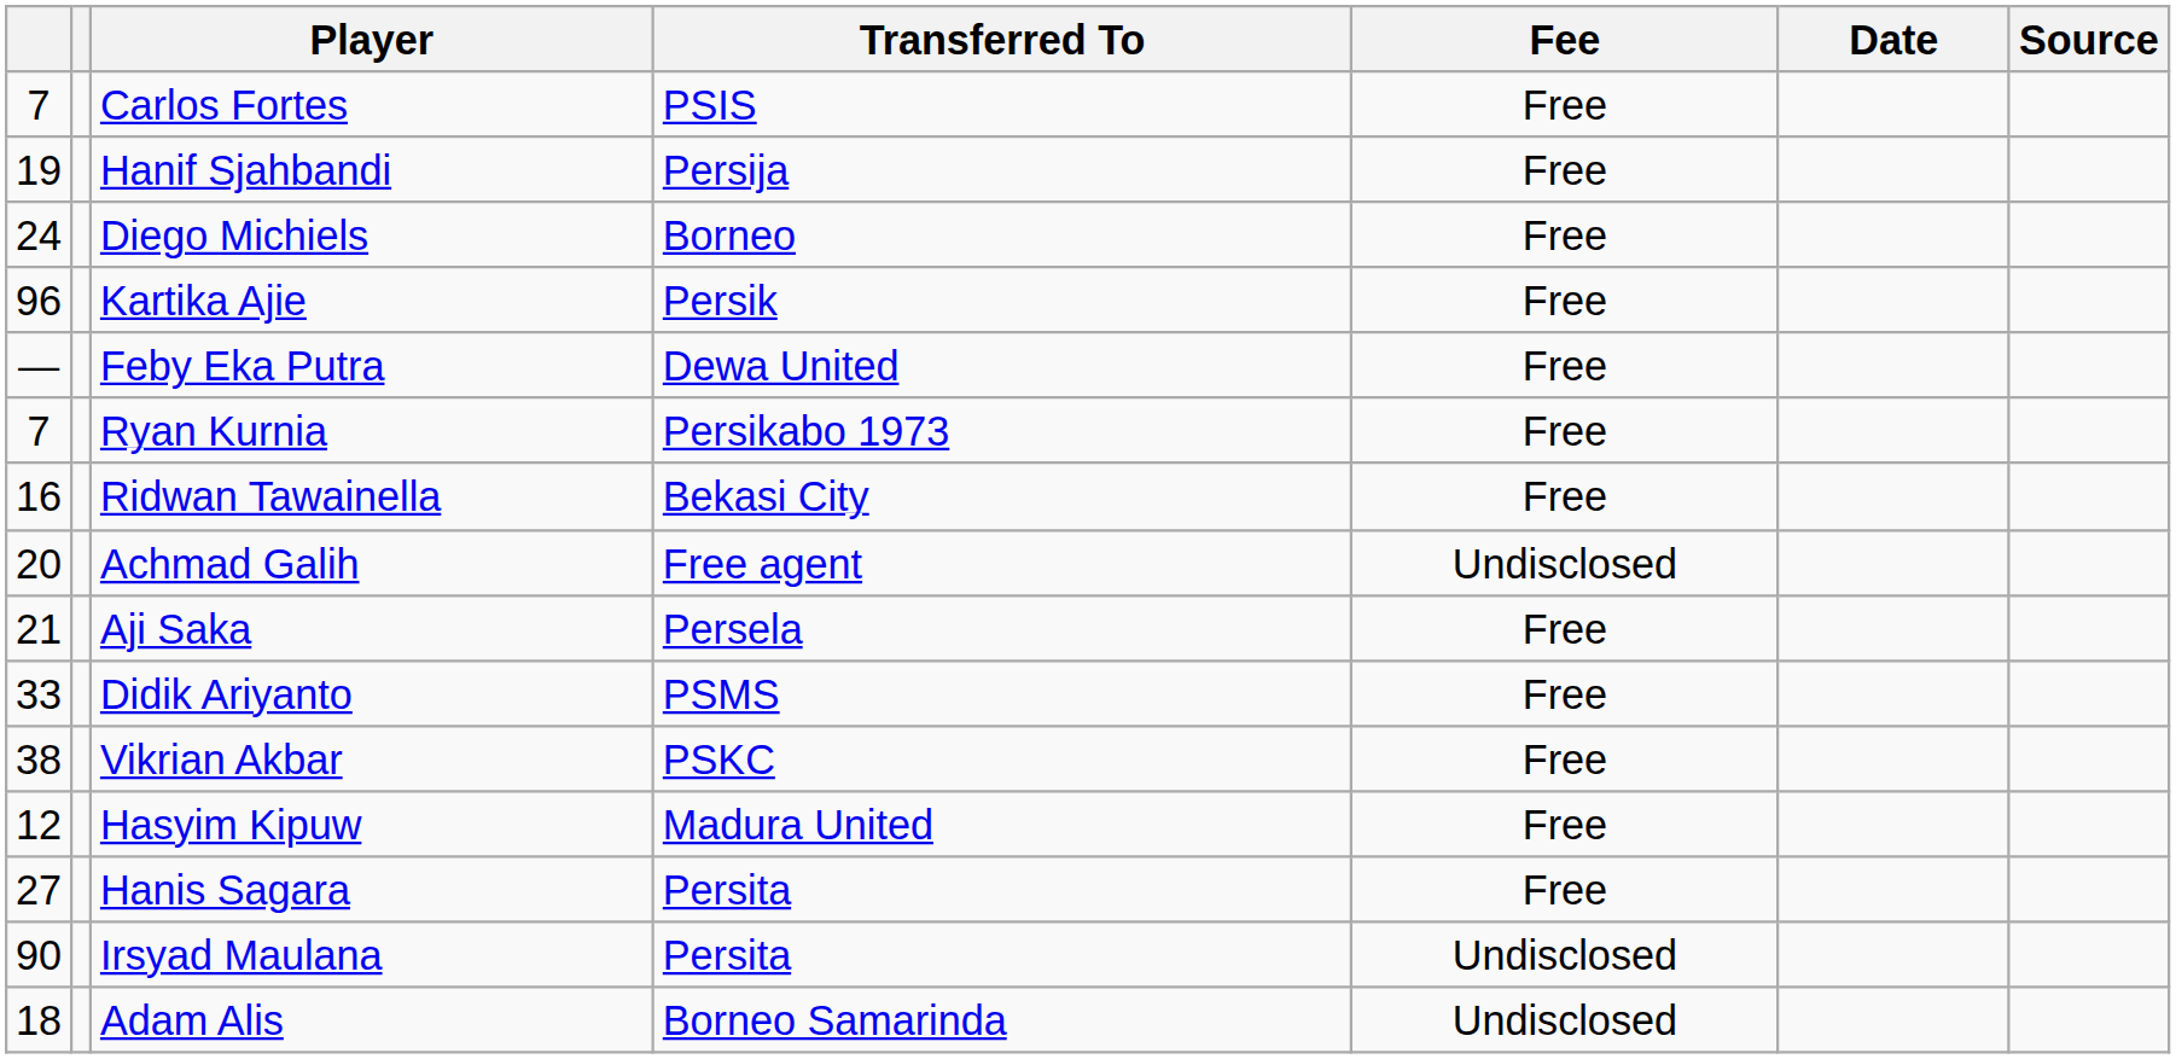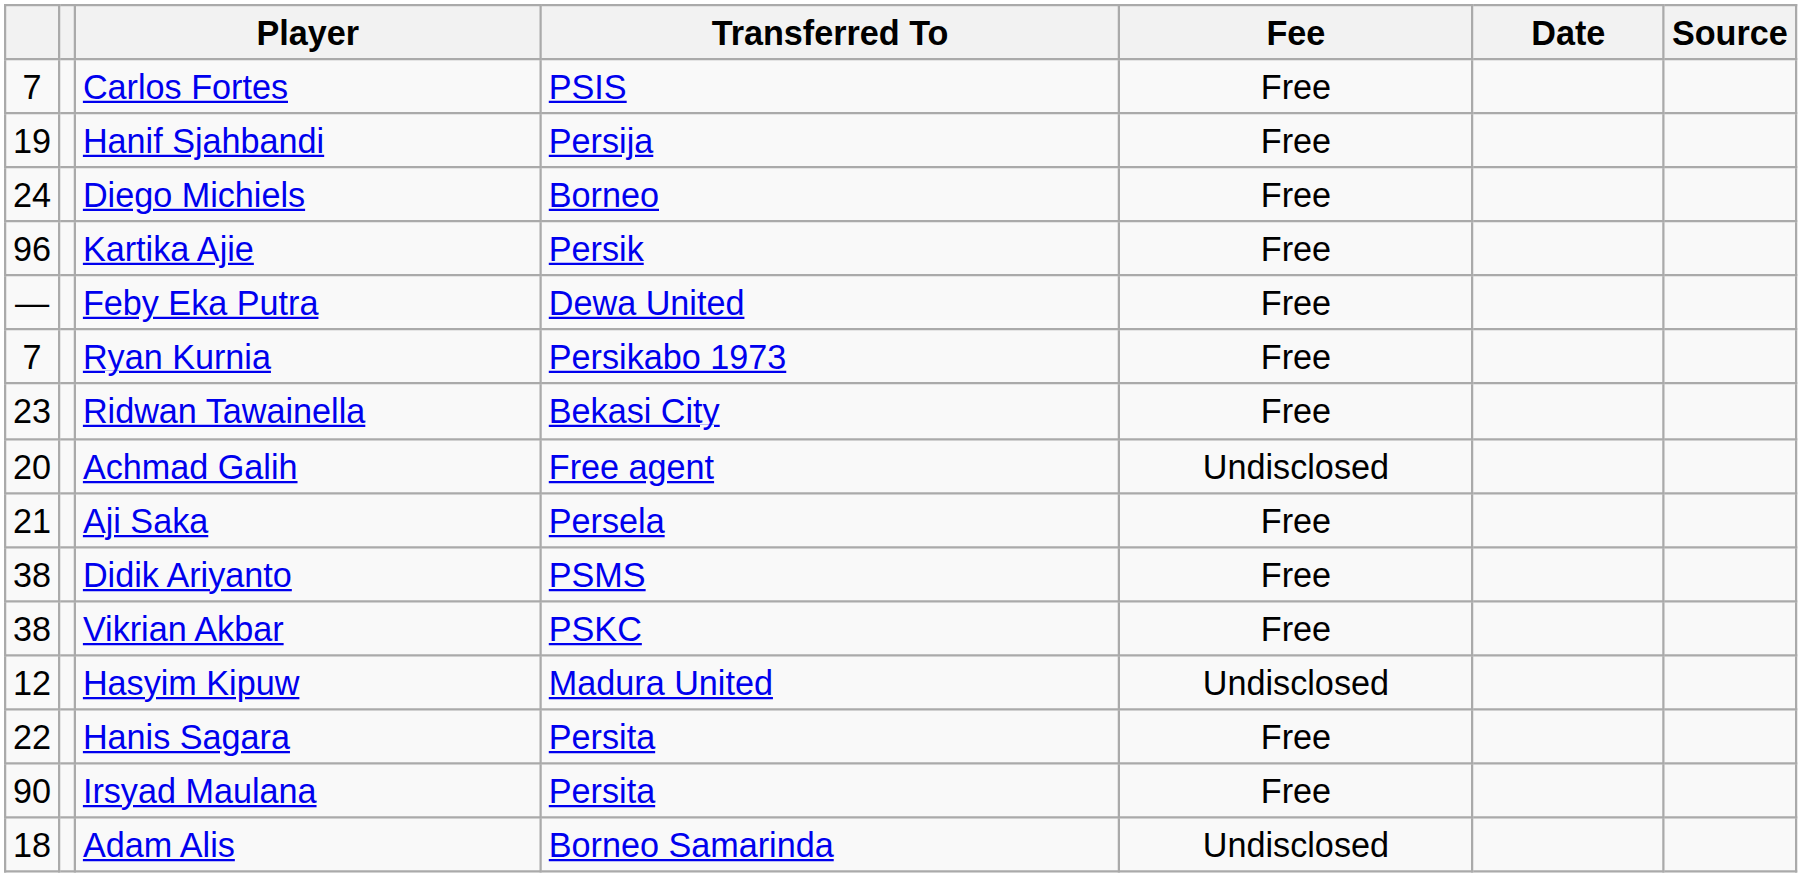Ridwan Tawainella | column 1: 16 -> 23
Didik Ariyanto | column 1: 33 -> 38
Hasyim Kipuw | Fee: Free -> Undisclosed
Hanis Sagara | column 1: 27 -> 22
Irsyad Maulana | Fee: Undisclosed -> Free
